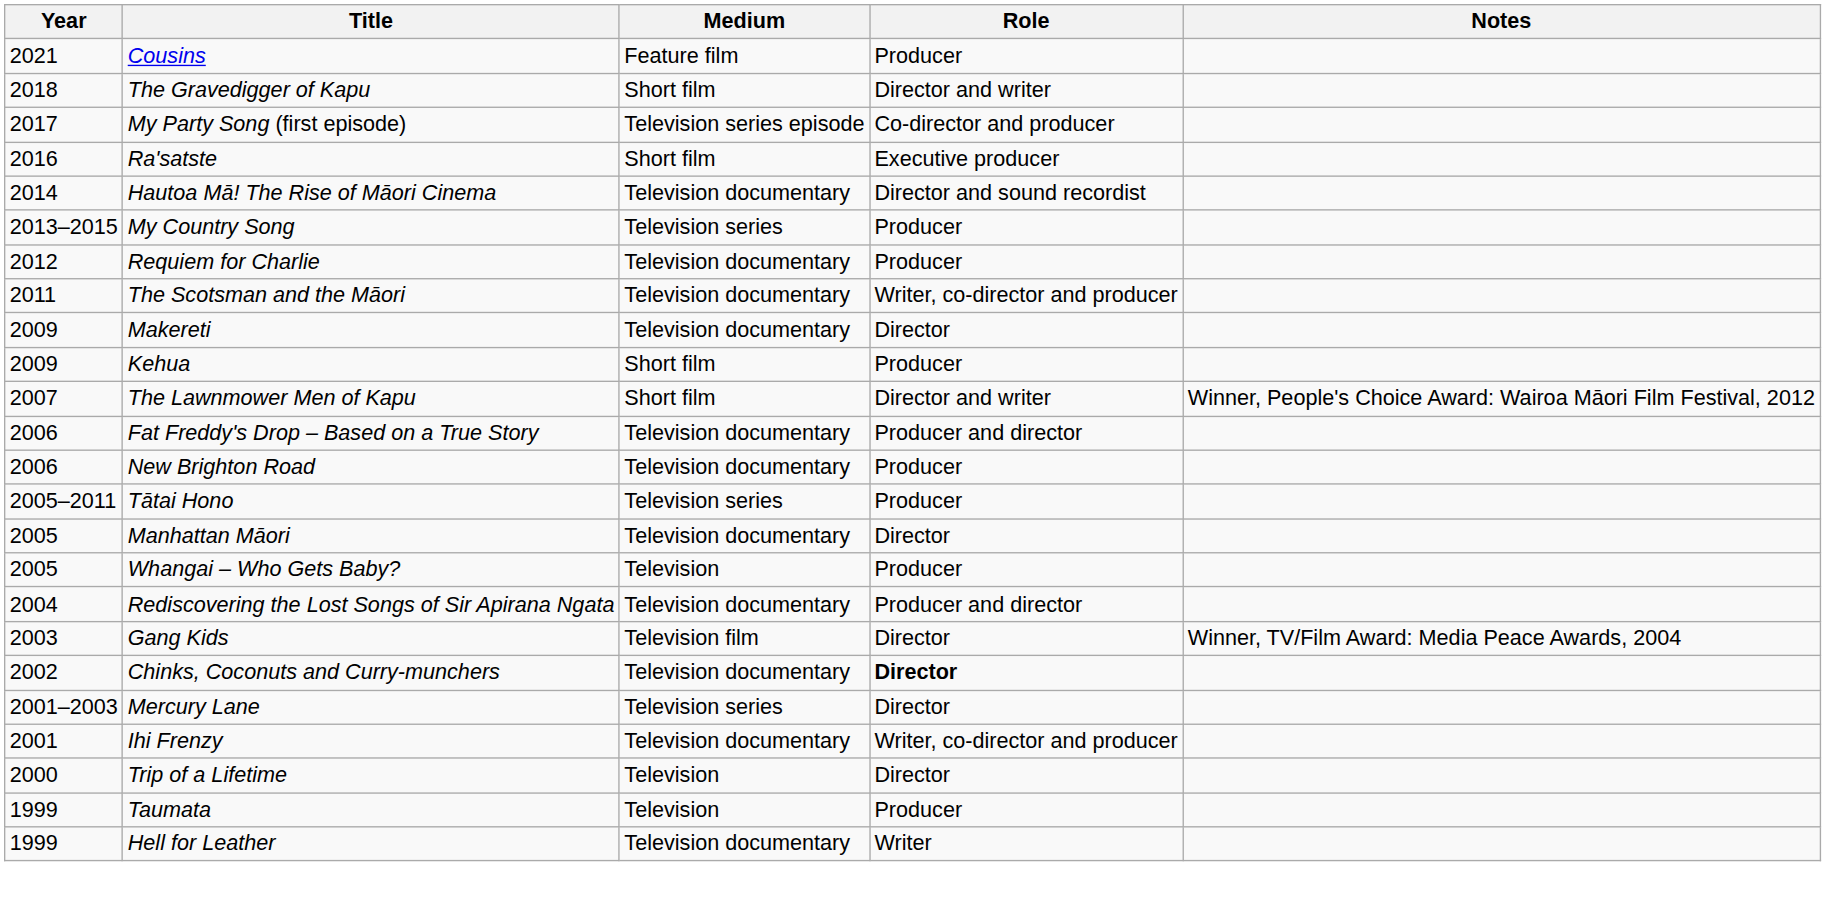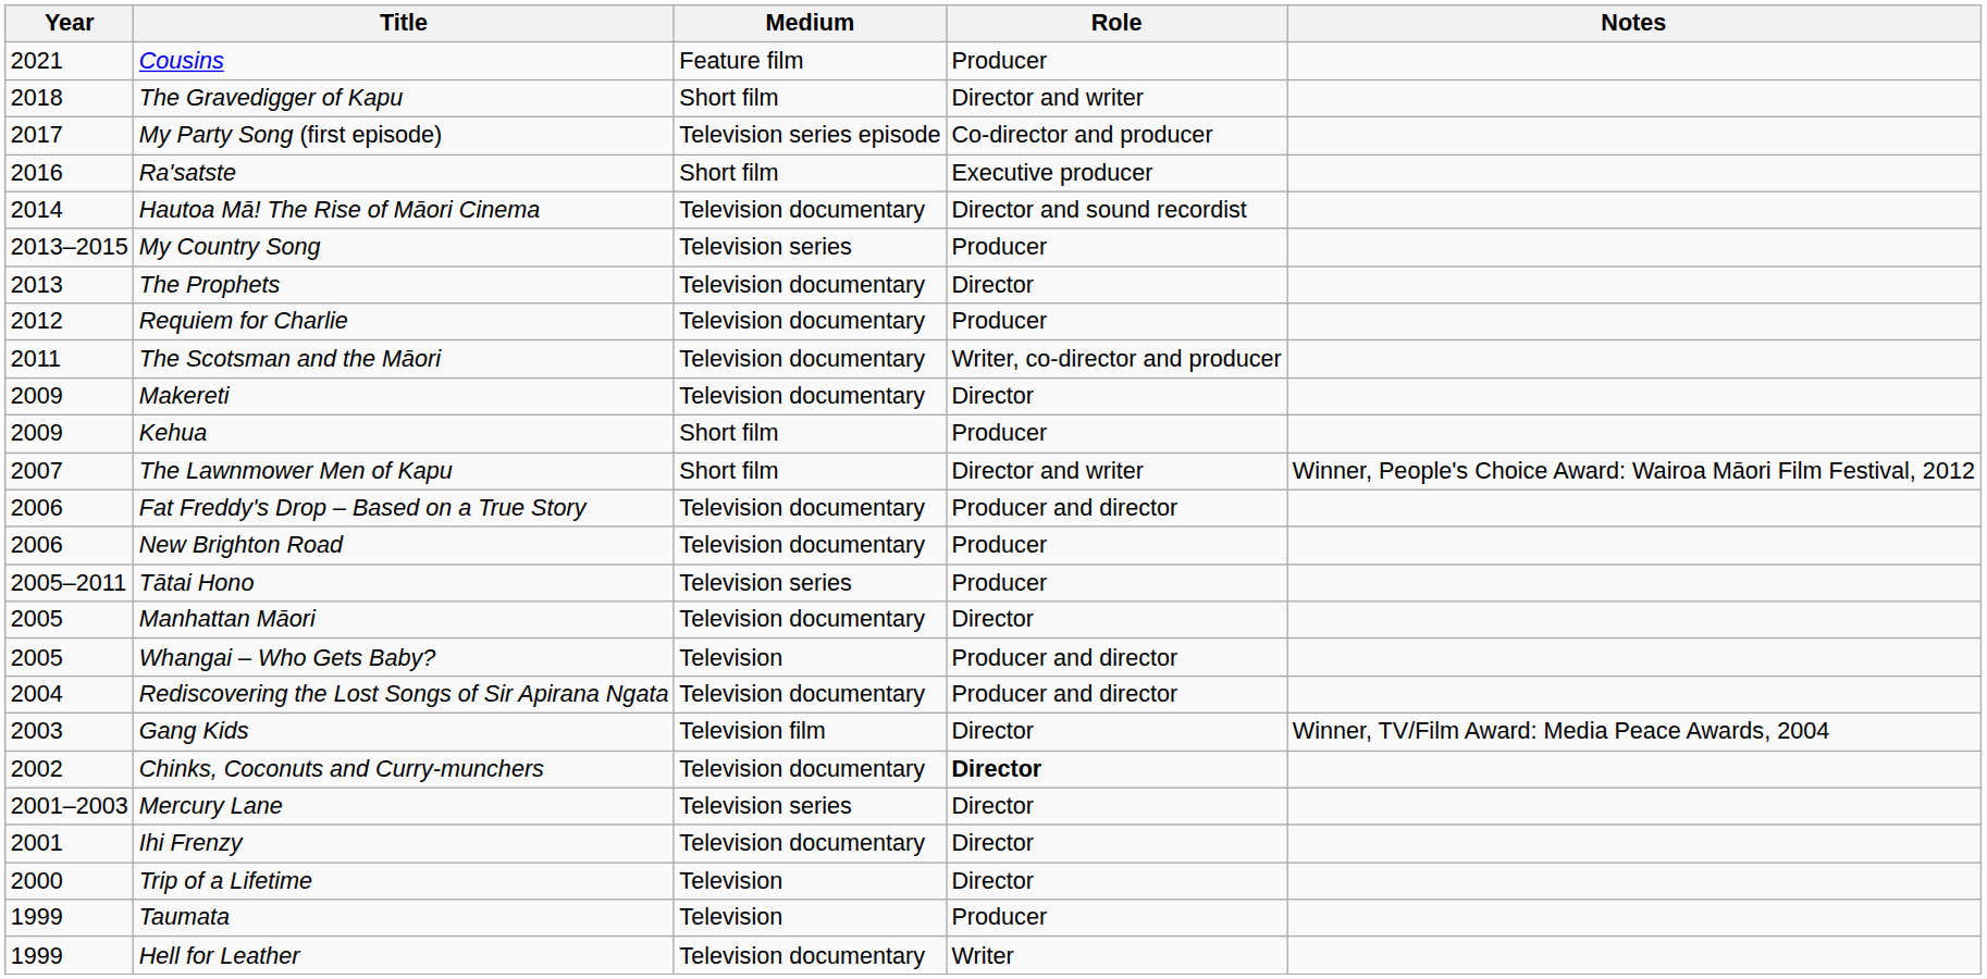+ row: 2013 | The Prophets | Television documentary | Director
Whangai – Who Gets Baby? | Role: Producer -> Producer and director
Ihi Frenzy | Role: Writer, co-director and producer -> Director
